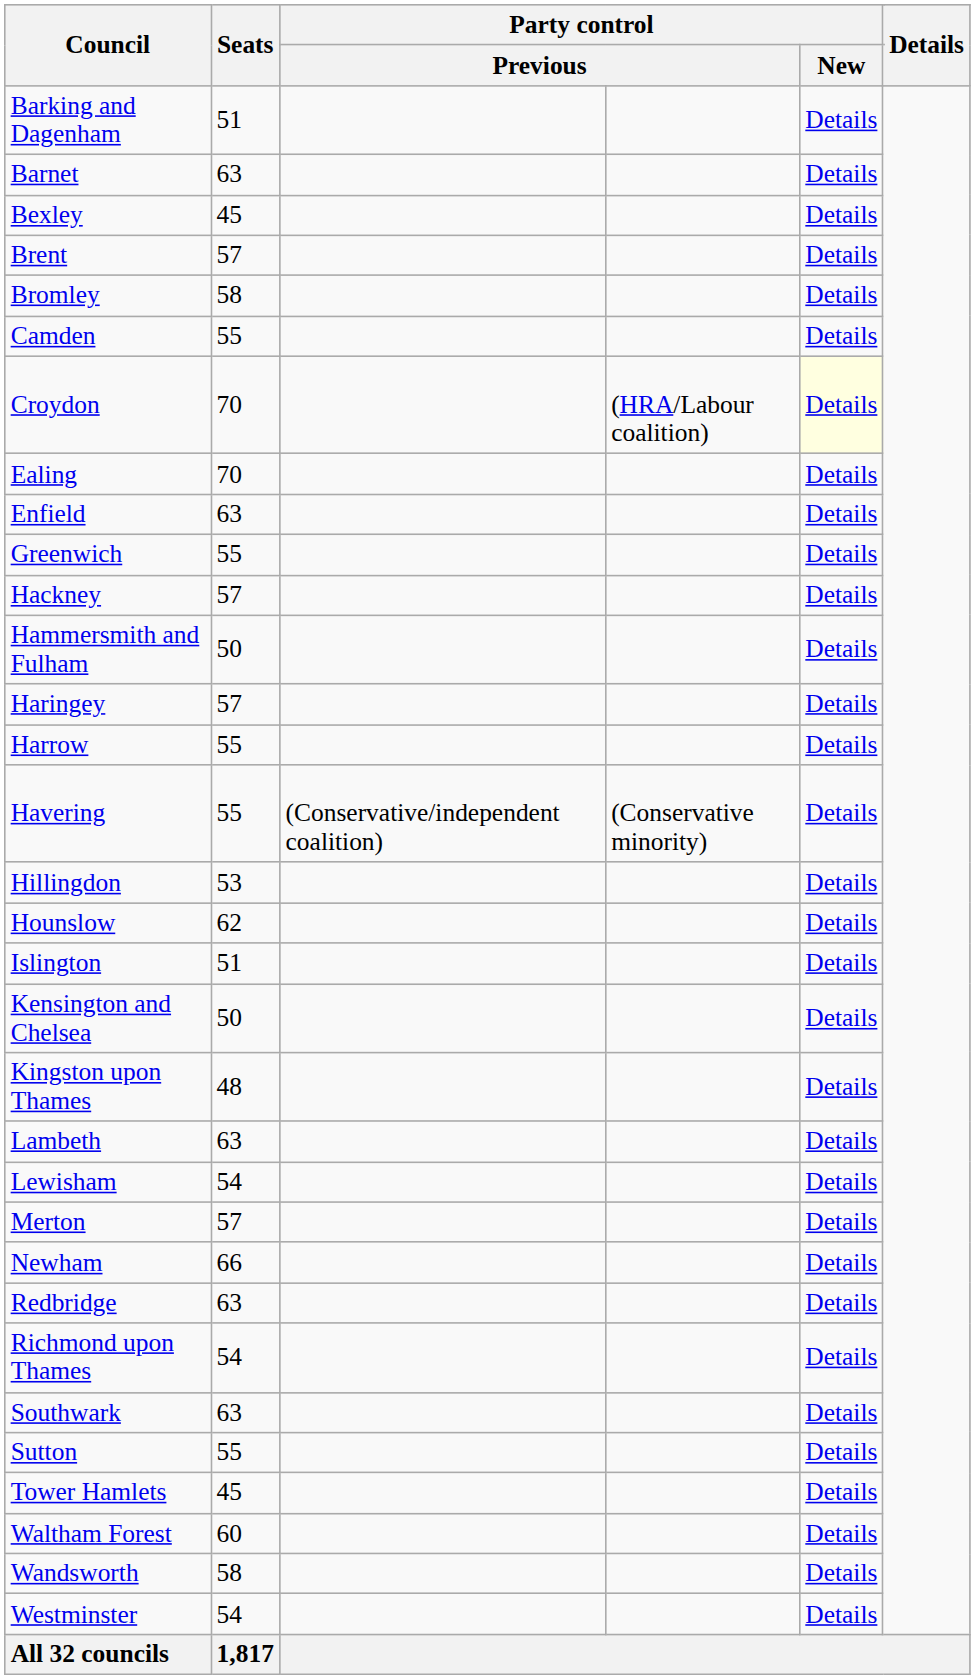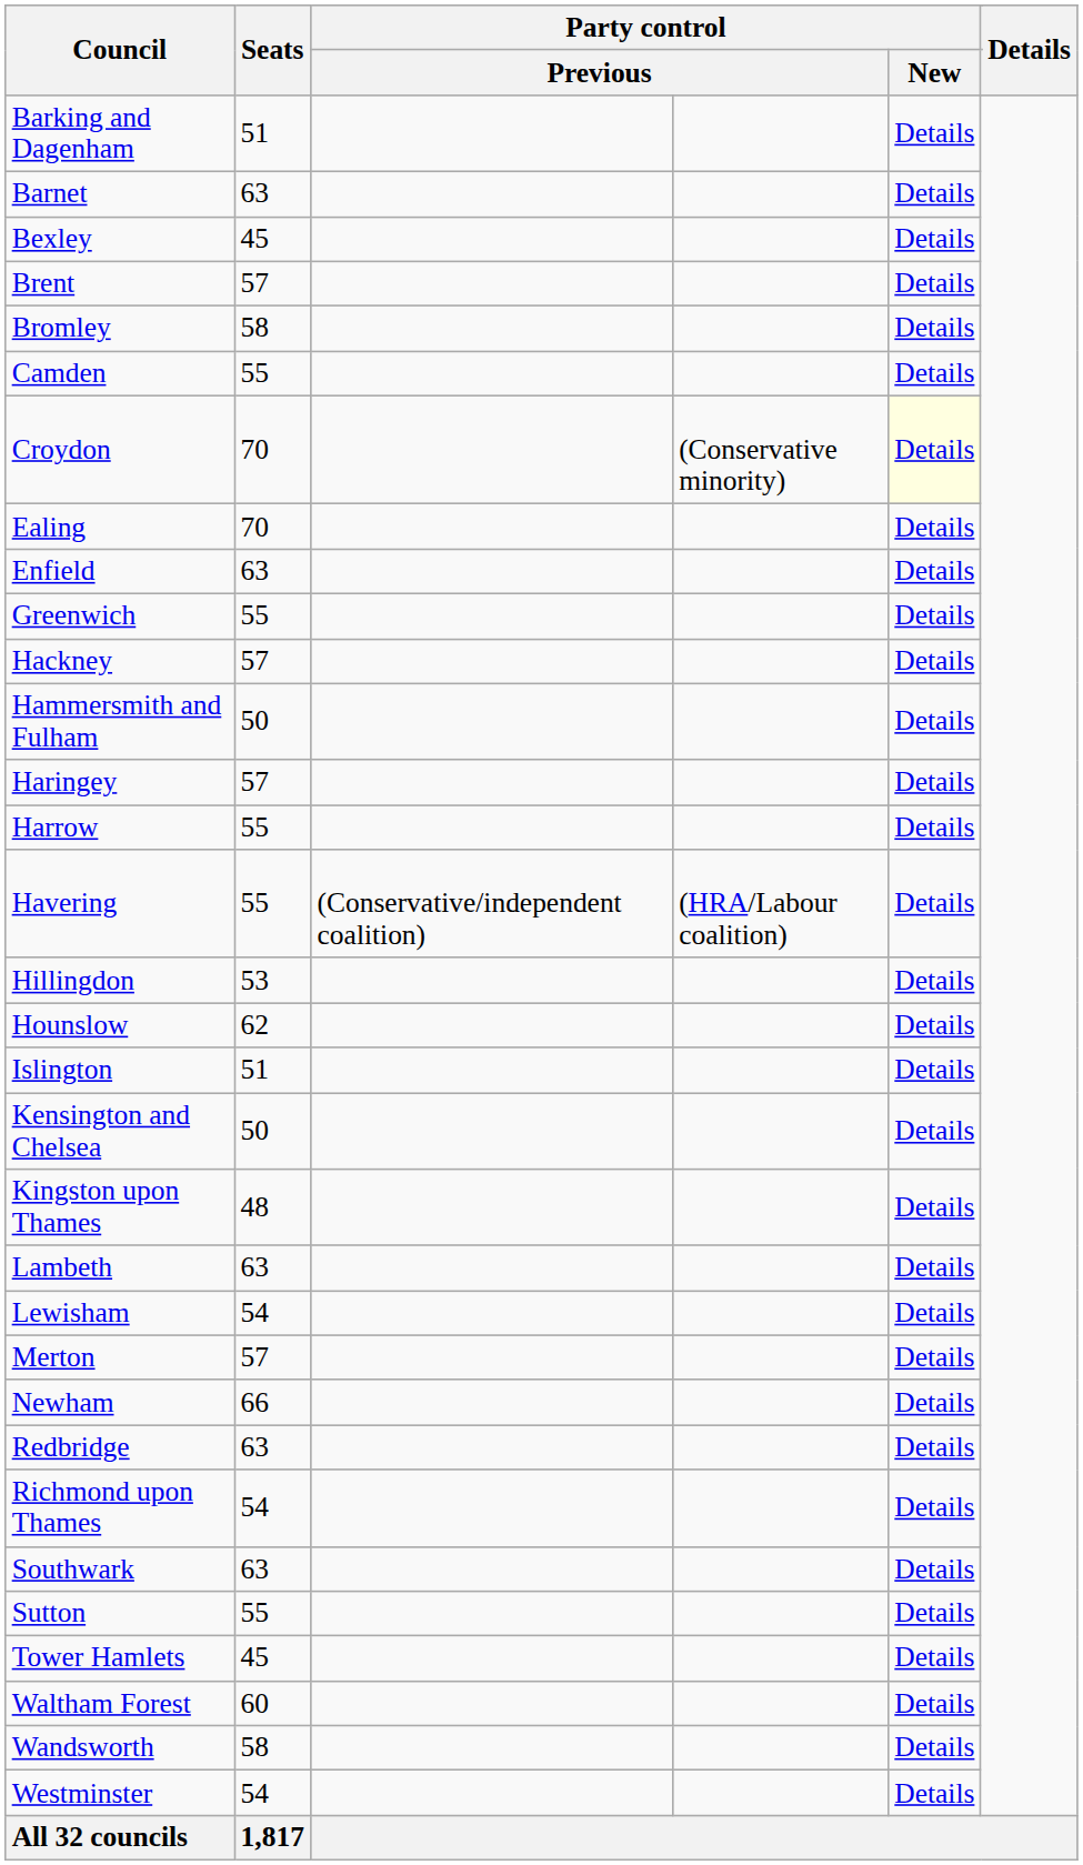Croydon | column 4: (HRA/Labour coalition) -> (Conservative minority)
Havering | column 4: (Conservative minority) -> (HRA/Labour coalition)
